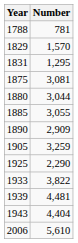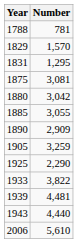1880 | Number: 3,044 -> 3,042
1943 | Number: 4,404 -> 4,440
